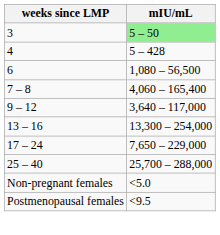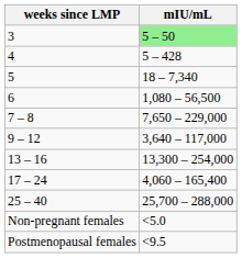+ row: 5 | 18 – 7,340
7 – 8 | mIU/mL: 4,060 – 165,400 -> 7,650 – 229,000
17 – 24 | mIU/mL: 7,650 – 229,000 -> 4,060 – 165,400
